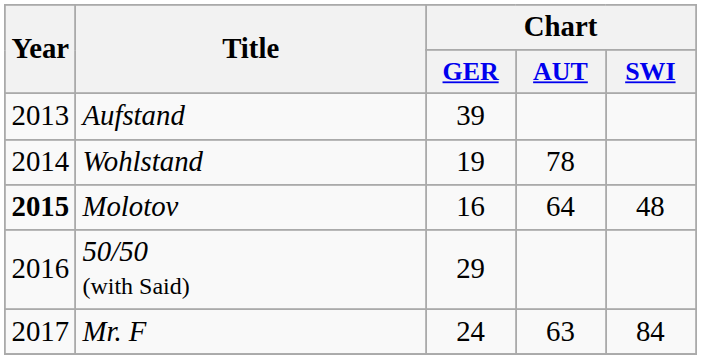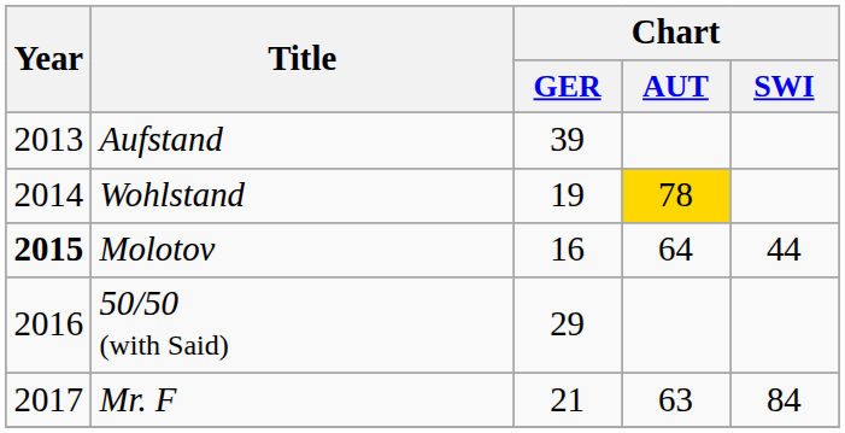Wohlstand | Chart / AUT: no background -> gold background
Molotov | Chart / SWI: 48 -> 44
Mr. F | Chart / GER: 24 -> 21
